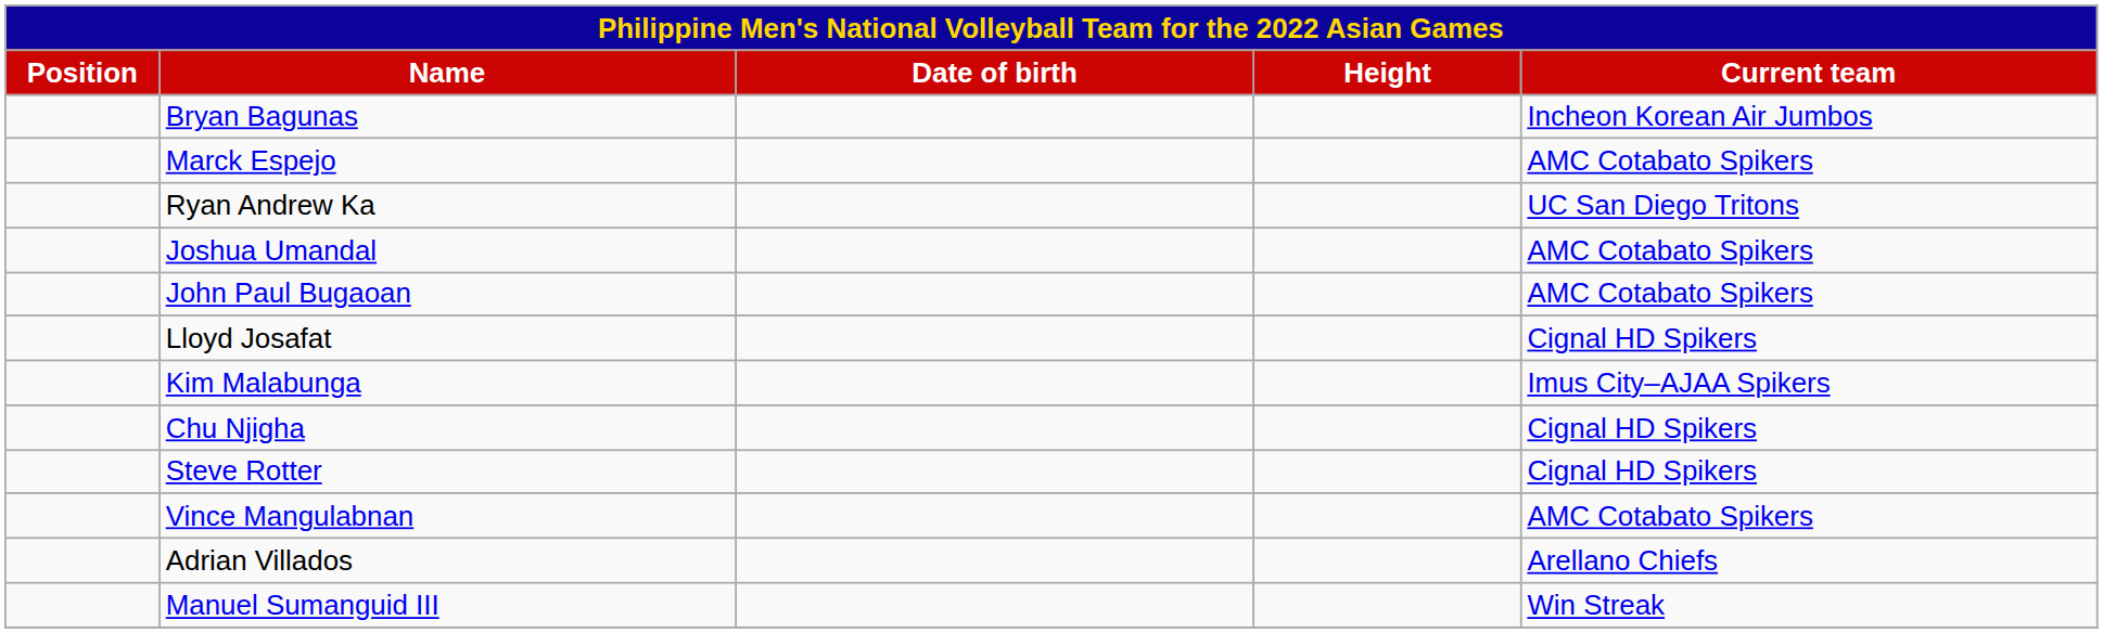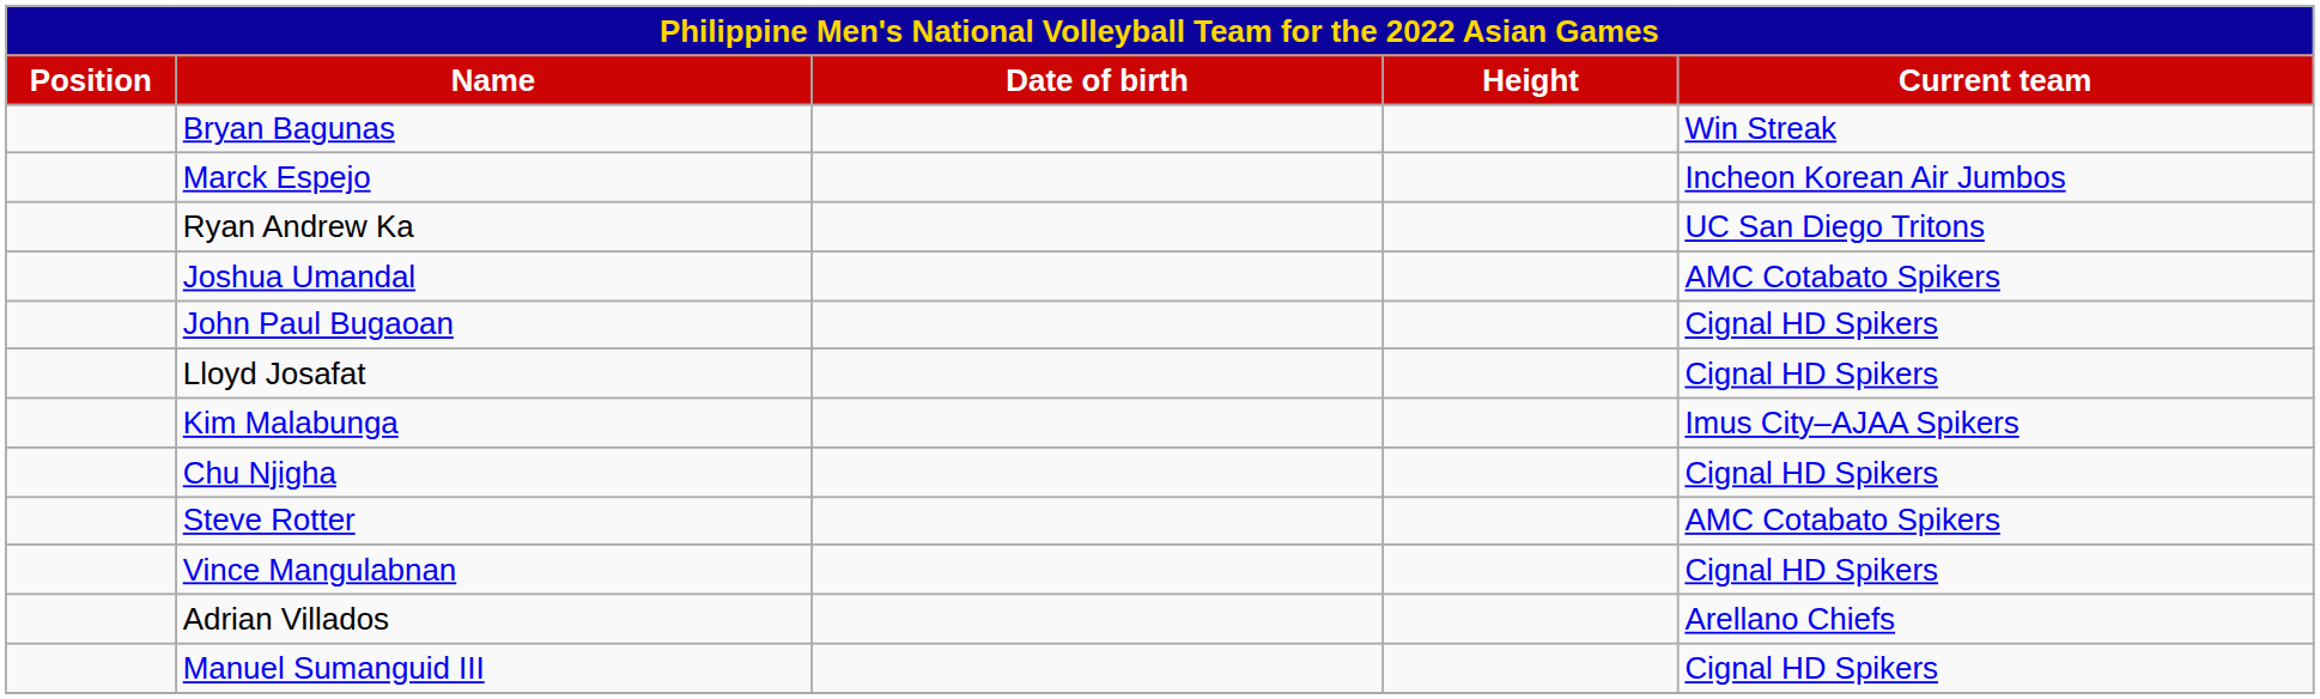Bryan Bagunas | Current team: Incheon Korean Air Jumbos -> Win Streak
Marck Espejo | Current team: AMC Cotabato Spikers -> Incheon Korean Air Jumbos
John Paul Bugaoan | Current team: AMC Cotabato Spikers -> Cignal HD Spikers
Steve Rotter | Current team: Cignal HD Spikers -> AMC Cotabato Spikers
Vince Mangulabnan | Current team: AMC Cotabato Spikers -> Cignal HD Spikers
Manuel Sumanguid III | Current team: Win Streak -> Cignal HD Spikers
